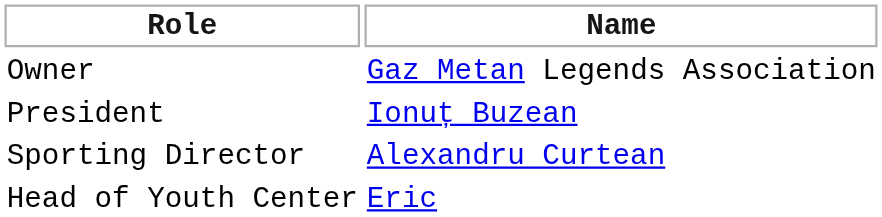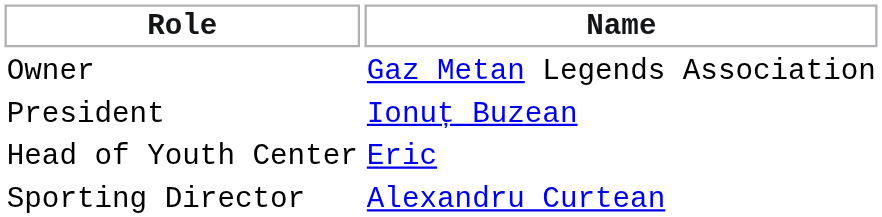rows swapped: Sporting Director <-> Head of Youth Center
